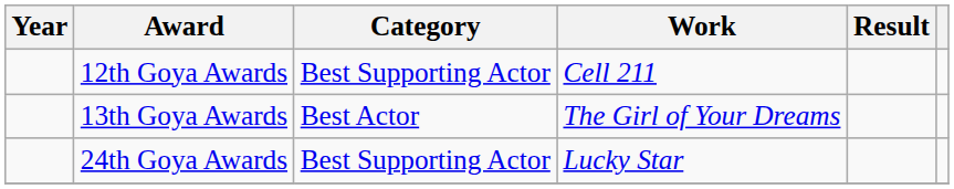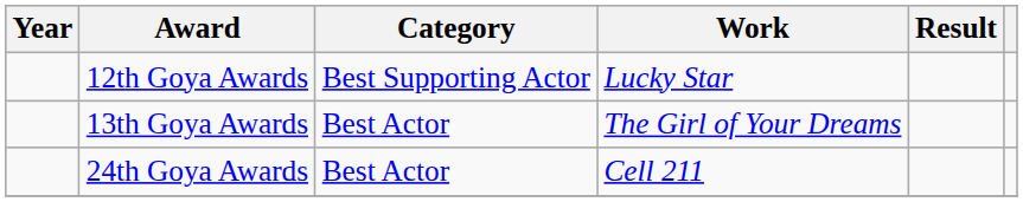12th Goya Awards | Work: Cell 211 -> Lucky Star
24th Goya Awards | Category: Best Supporting Actor -> Best Actor
24th Goya Awards | Work: Lucky Star -> Cell 211
